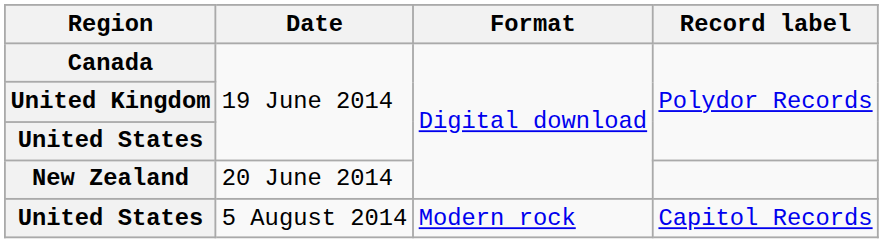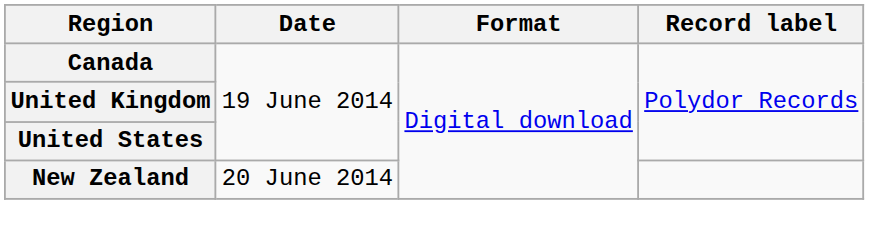- row: United States | 5 August 2014 | Modern rock | Capitol Records
